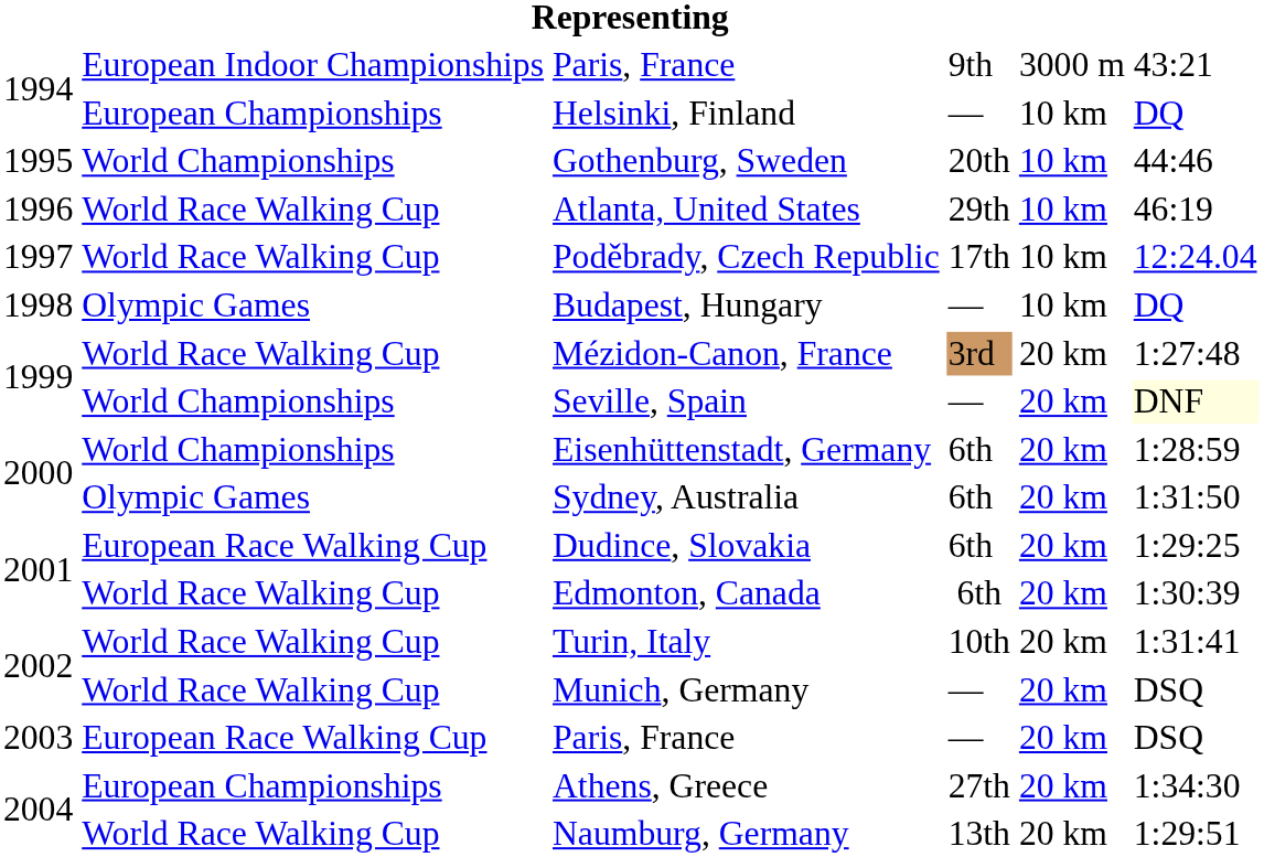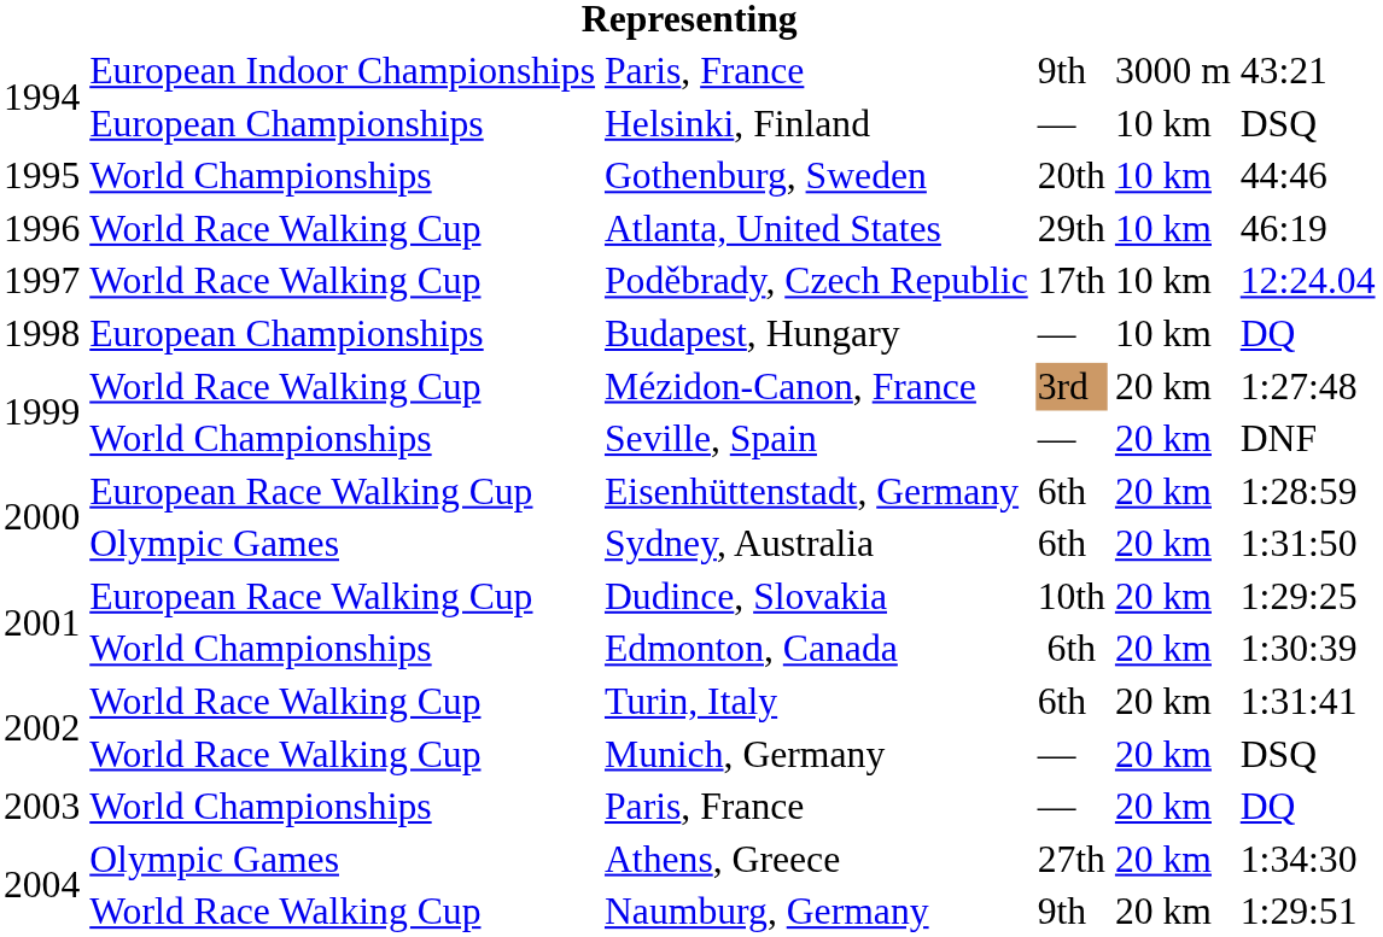Helsinki, Finland | column 6: DQ -> DSQ
Budapest, Hungary | column 2: Olympic Games -> European Championships
Seville, Spain | column 6: lightyellow background -> no background
Eisenhüttenstadt, Germany | column 2: World Championships -> European Race Walking Cup
Dudince, Slovakia | column 4: 6th -> 10th
Edmonton, Canada | column 2: World Race Walking Cup -> World Championships
Turin, Italy | column 4: 10th -> 6th
2003 / Paris, France | column 2: European Race Walking Cup -> World Championships
2003 / Paris, France | column 6: DSQ -> DQ
Athens, Greece | column 2: European Championships -> Olympic Games
Naumburg, Germany | column 4: 13th -> 9th
